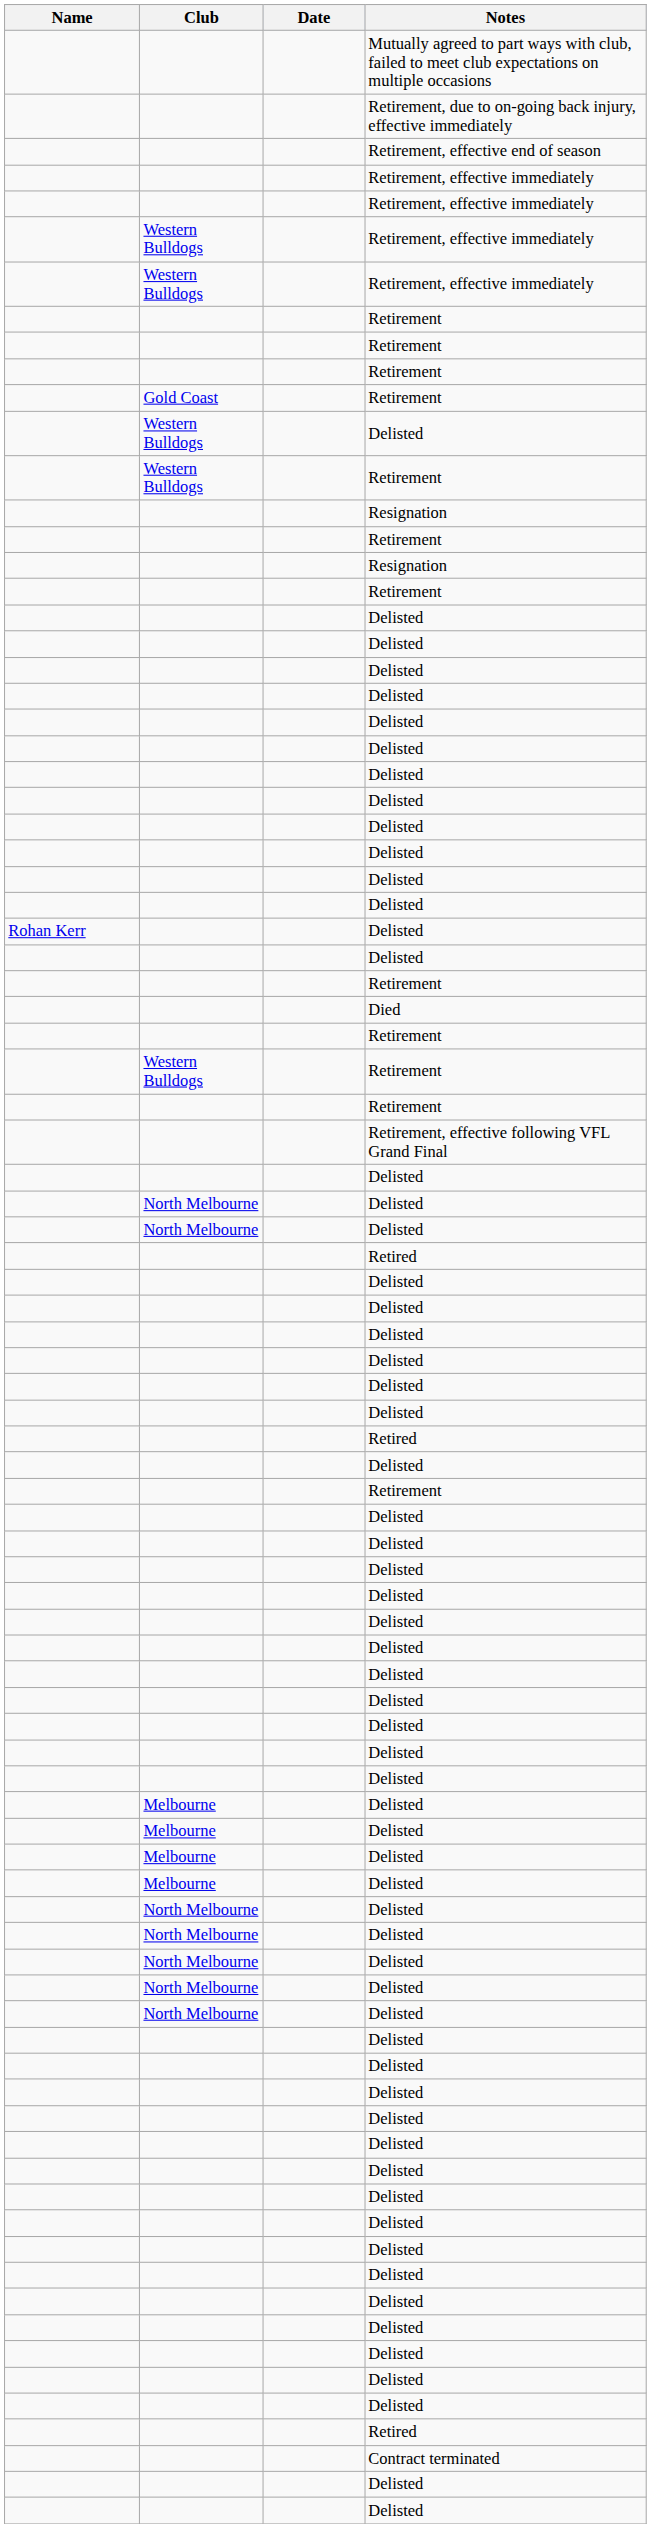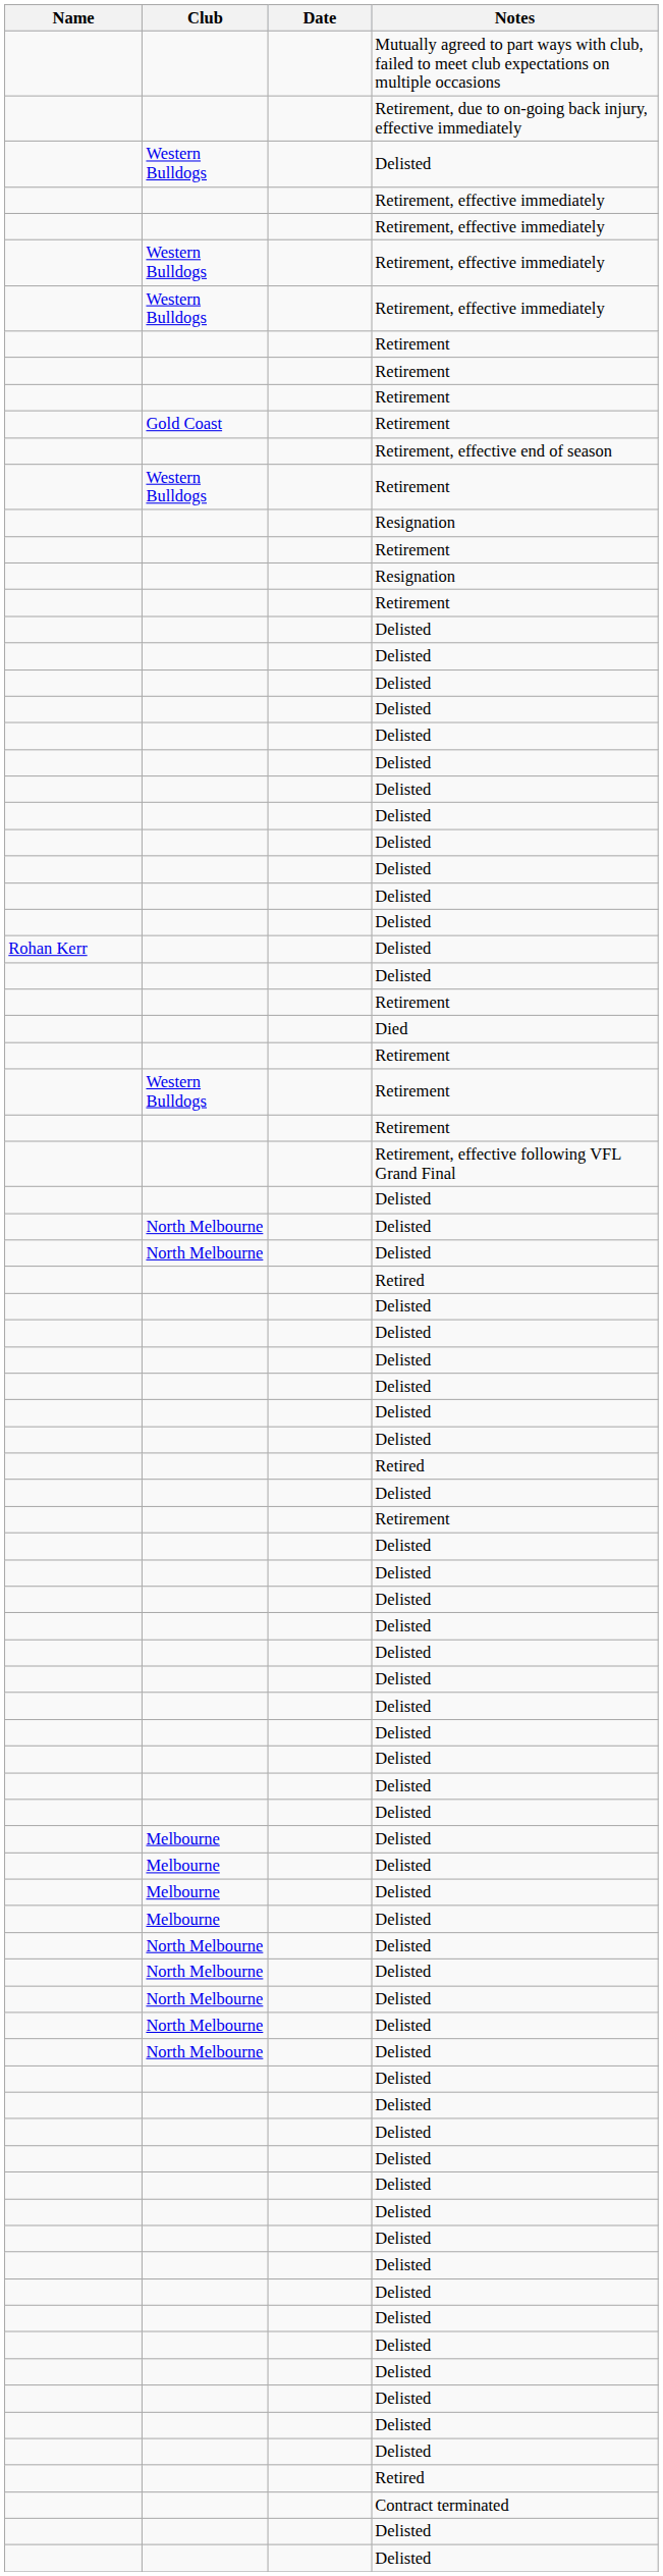rows swapped: Retirement, effective end of season <-> Western Bulldogs / Delisted
